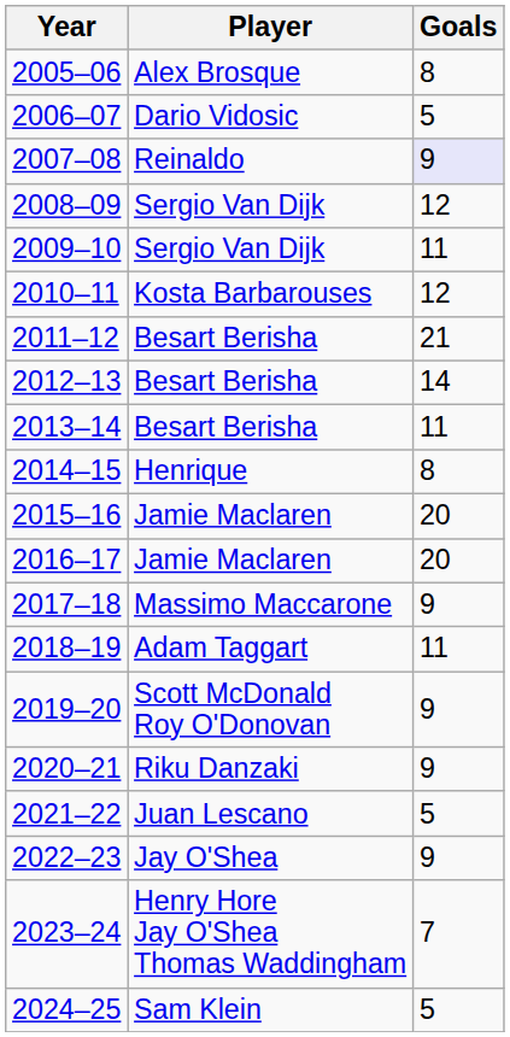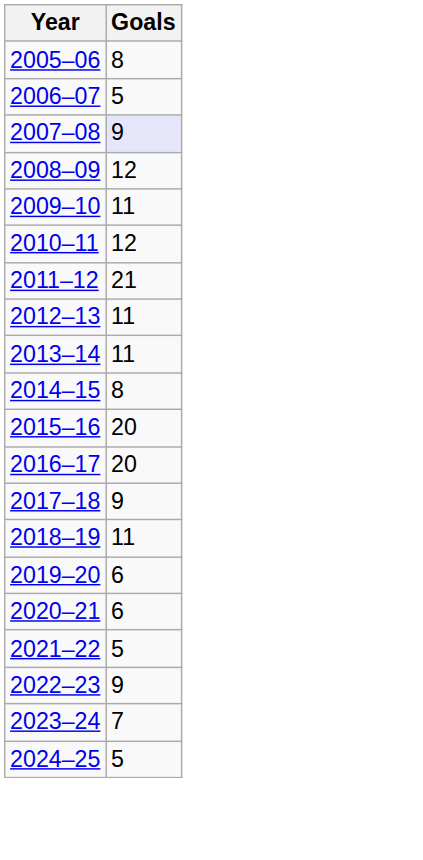- column: Player | Alex Brosque | Dario Vidosic | Reinaldo | Sergio Van Dijk | Sergio Van Dijk | Kosta Barbarouses | Besart Berisha | Besart Berisha | Besart Berisha | Henrique | Jamie Maclaren | Jamie Maclaren | Massimo Maccarone | Adam Taggart | Scott McDonald Roy O'Donovan | Riku Danzaki | Juan Lescano | Jay O'Shea | Henry Hore Jay O'Shea Thomas Waddingham | Sam Klein
2012–13 | Goals: 14 -> 11
2019–20 | Goals: 9 -> 6
2020–21 | Goals: 9 -> 6
